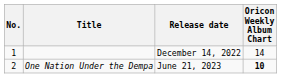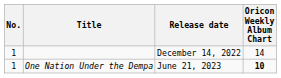One Nation Under the Dempa | No.: 2 -> 1
